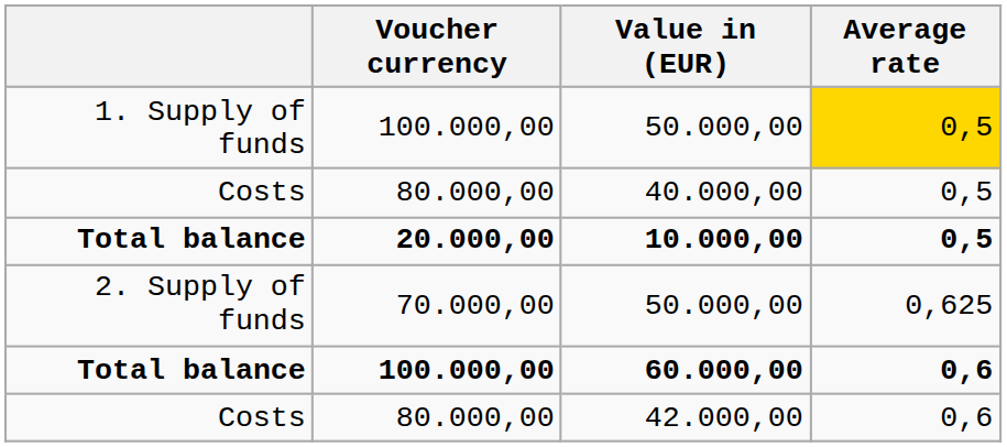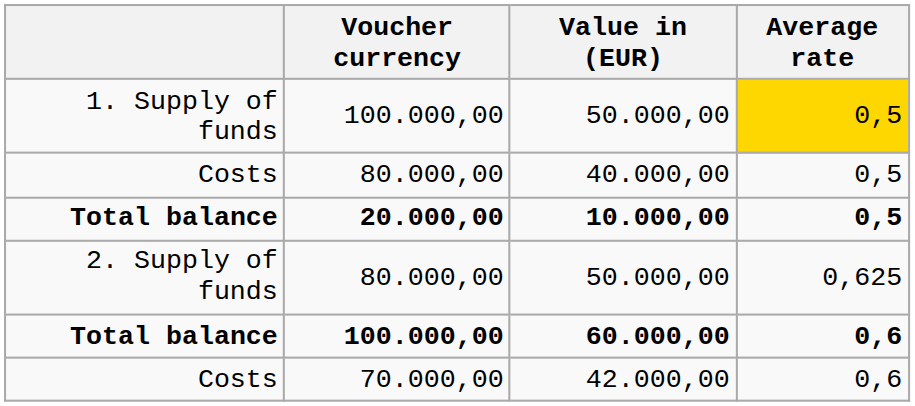2. Supply of funds / 50.000,00 | Voucher currency: 70.000,00 -> 80.000,00
42.000,00 | Voucher currency: 80.000,00 -> 70.000,00
